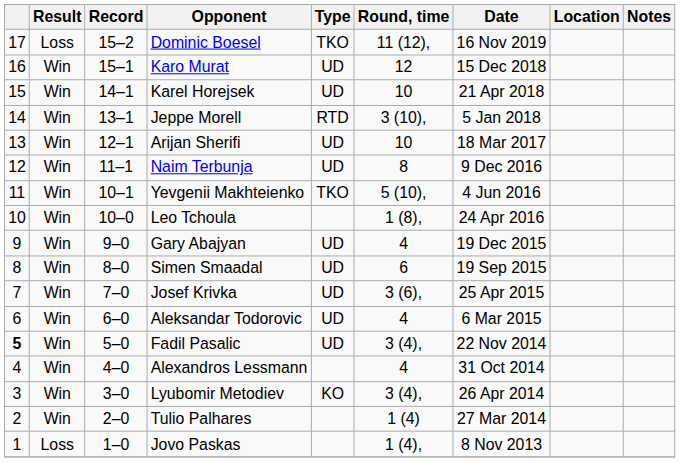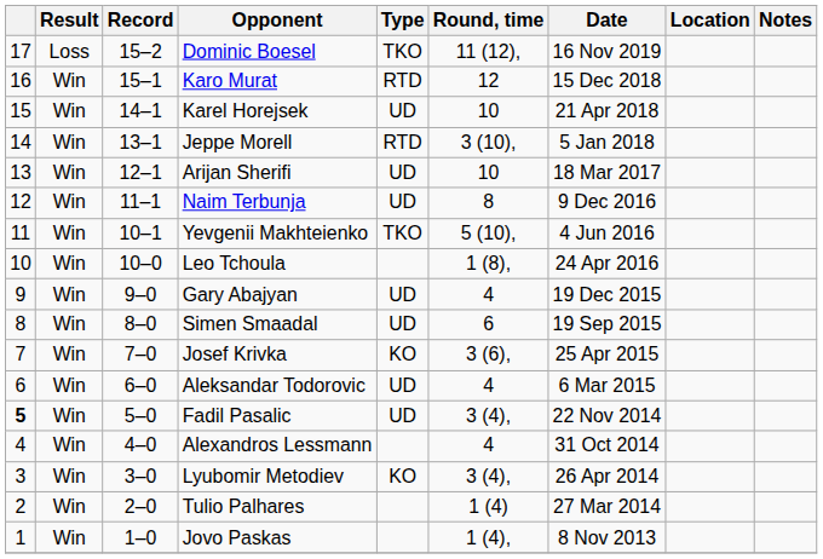Karo Murat | Type: UD -> RTD
Josef Krivka | Type: UD -> KO
Jovo Paskas | Result: Loss -> Win
